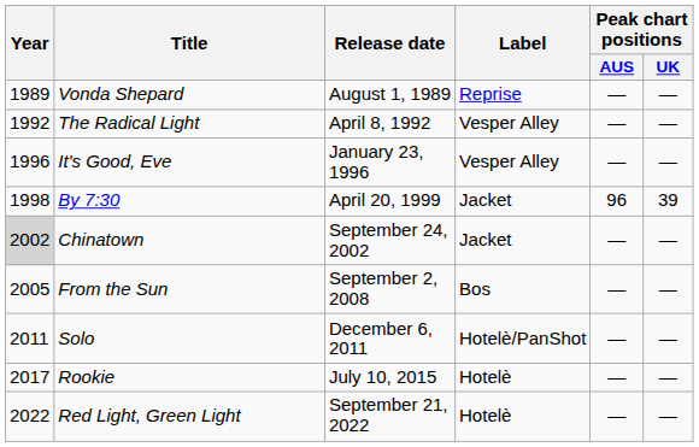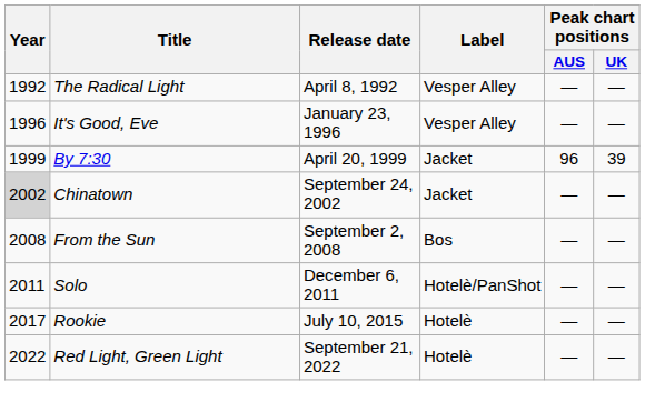- row: 1989 | Vonda Shepard | August 1, 1989 | Reprise | — | —
By 7:30 | Year: 1998 -> 1999
From the Sun | Year: 2005 -> 2008
